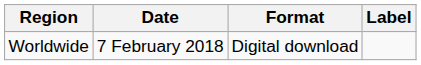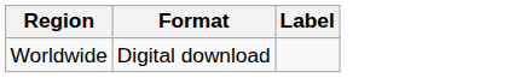- column: Date | 7 February 2018
